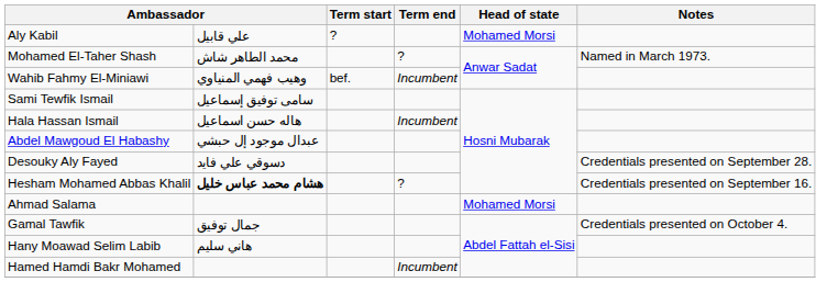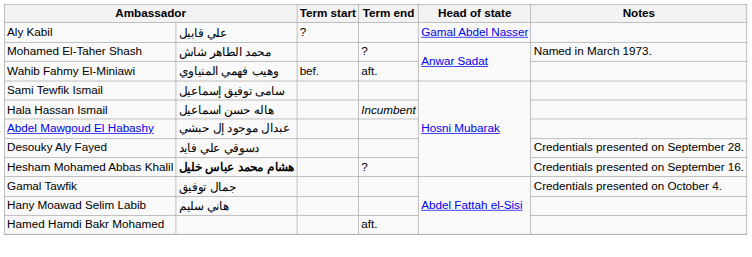Aly Kabil | Head of state: Mohamed Morsi -> Gamal Abdel Nasser
Wahib Fahmy El-Miniawi | Term end: Incumbent -> aft.
- row: Ahmad Salama | Mohamed Morsi
Hamed Hamdi Bakr Mohamed | Term end: Incumbent -> aft.
